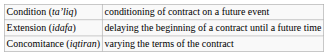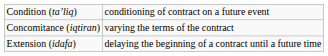rows swapped: Concomitance (iqtiran) <-> Extension (idafa)
